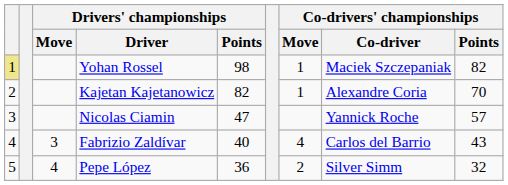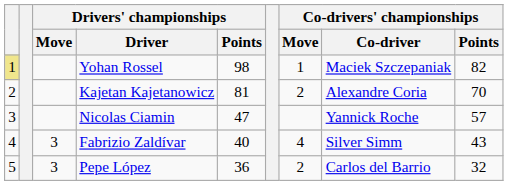Kajetan Kajetanowicz | Drivers' championships / Points: 82 -> 81
Kajetan Kajetanowicz | Co-drivers' championships / Move: 1 -> 2
Fabrizio Zaldívar | Co-drivers' championships / Co-driver: Carlos del Barrio -> Silver Simm
Pepe López | Drivers' championships / Move: 4 -> 3
Pepe López | Co-drivers' championships / Co-driver: Silver Simm -> Carlos del Barrio
